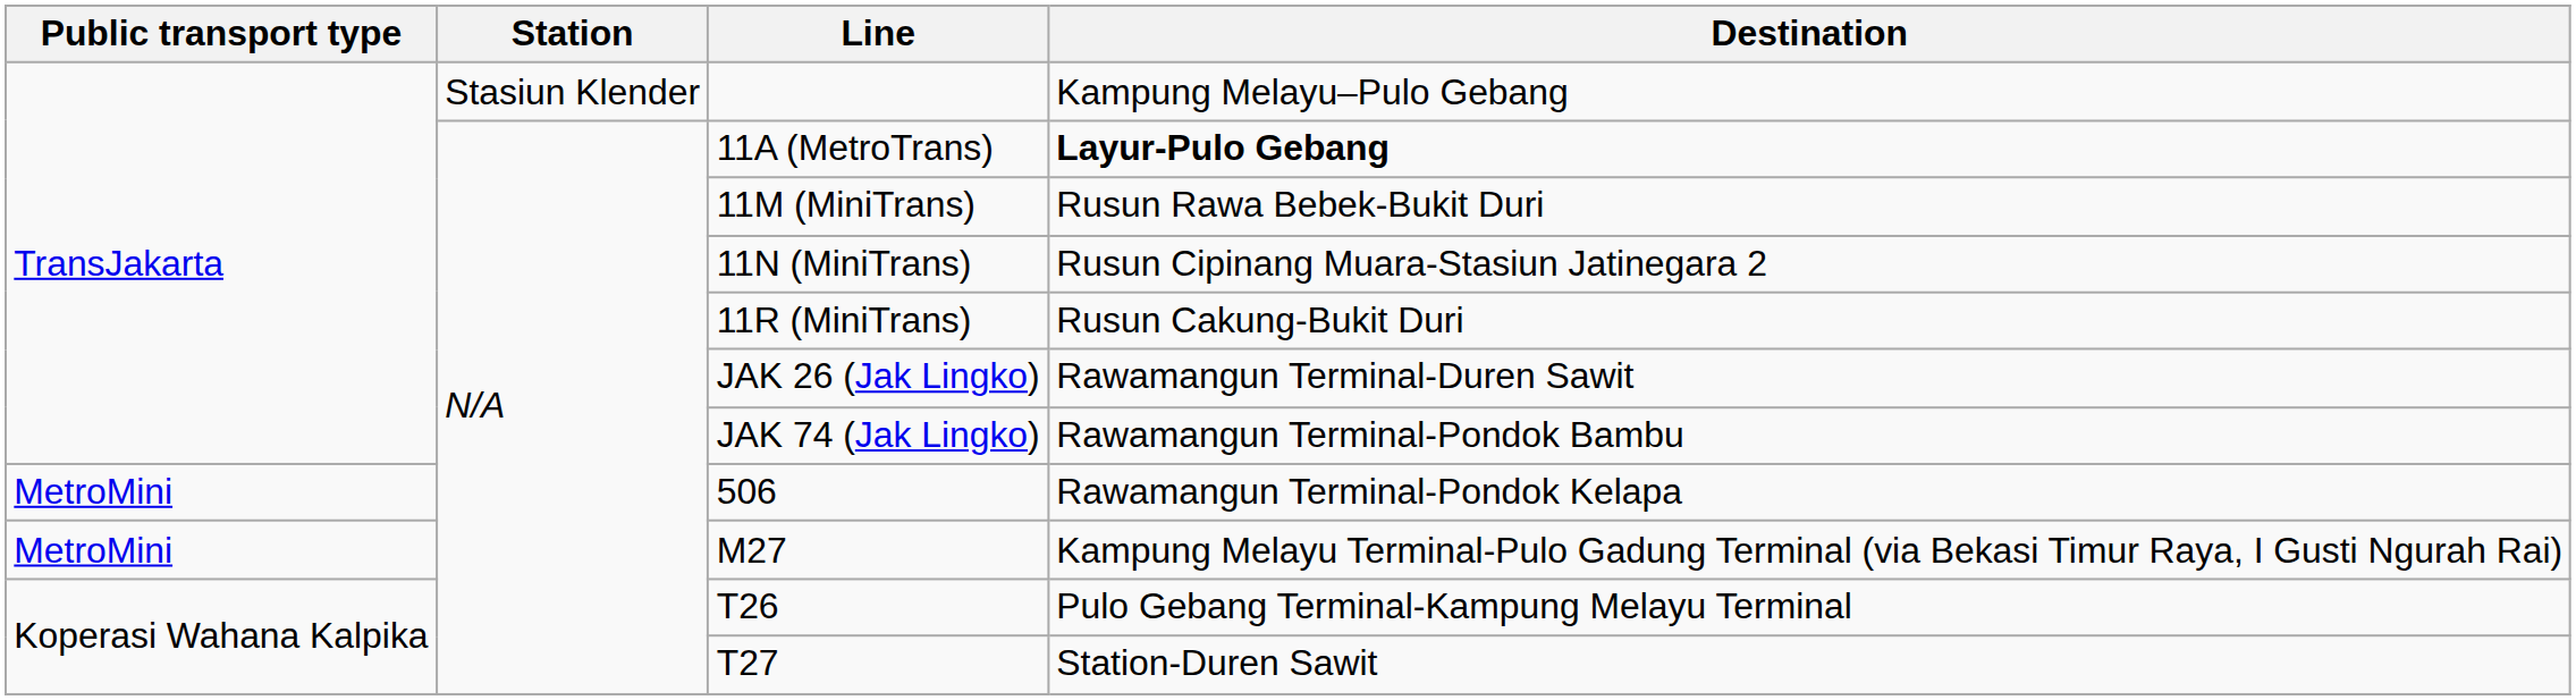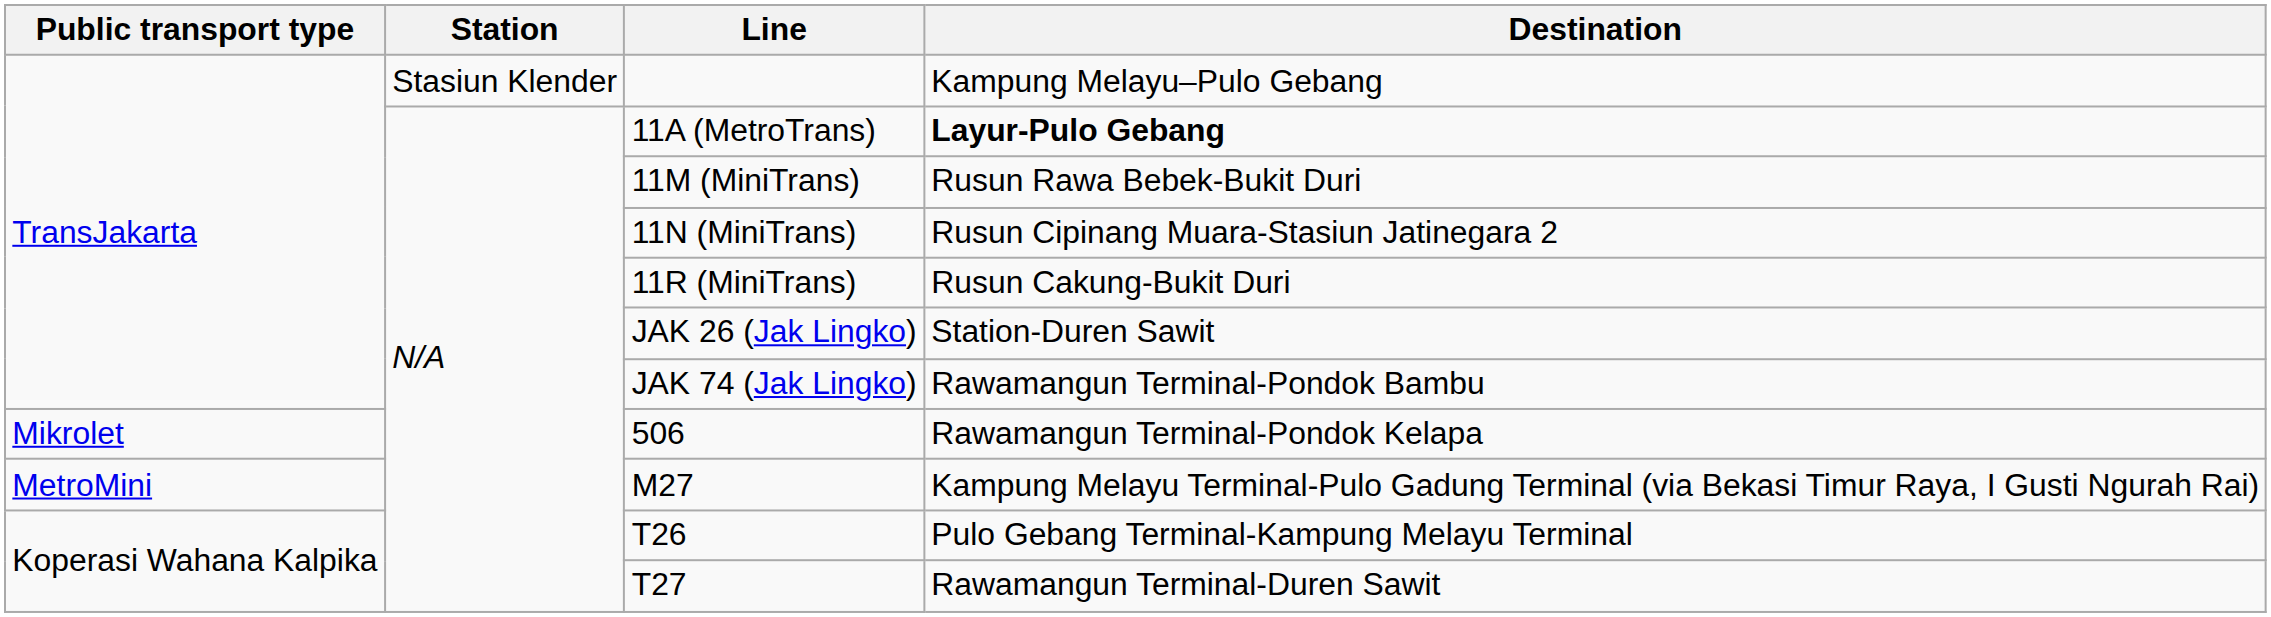JAK 26 (Jak Lingko) | Destination: Rawamangun Terminal-Duren Sawit -> Station-Duren Sawit
506 | Public transport type: MetroMini -> Mikrolet
T27 | Destination: Station-Duren Sawit -> Rawamangun Terminal-Duren Sawit
